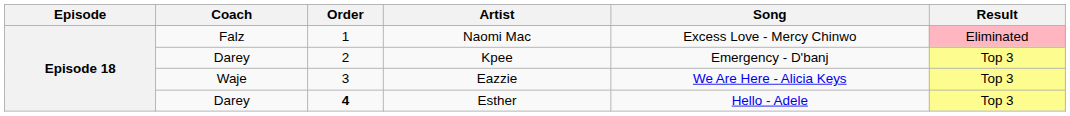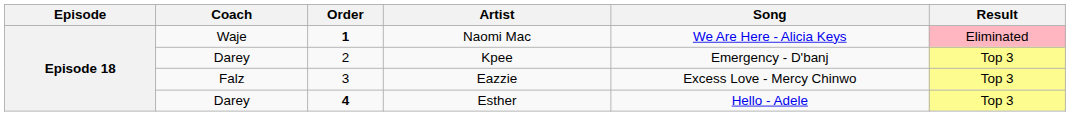Naomi Mac | Coach: Falz -> Waje
Naomi Mac | Order: normal -> bold
Naomi Mac | Song: Excess Love - Mercy Chinwo -> We Are Here - Alicia Keys
Eazzie | Coach: Waje -> Falz
Eazzie | Song: We Are Here - Alicia Keys -> Excess Love - Mercy Chinwo
